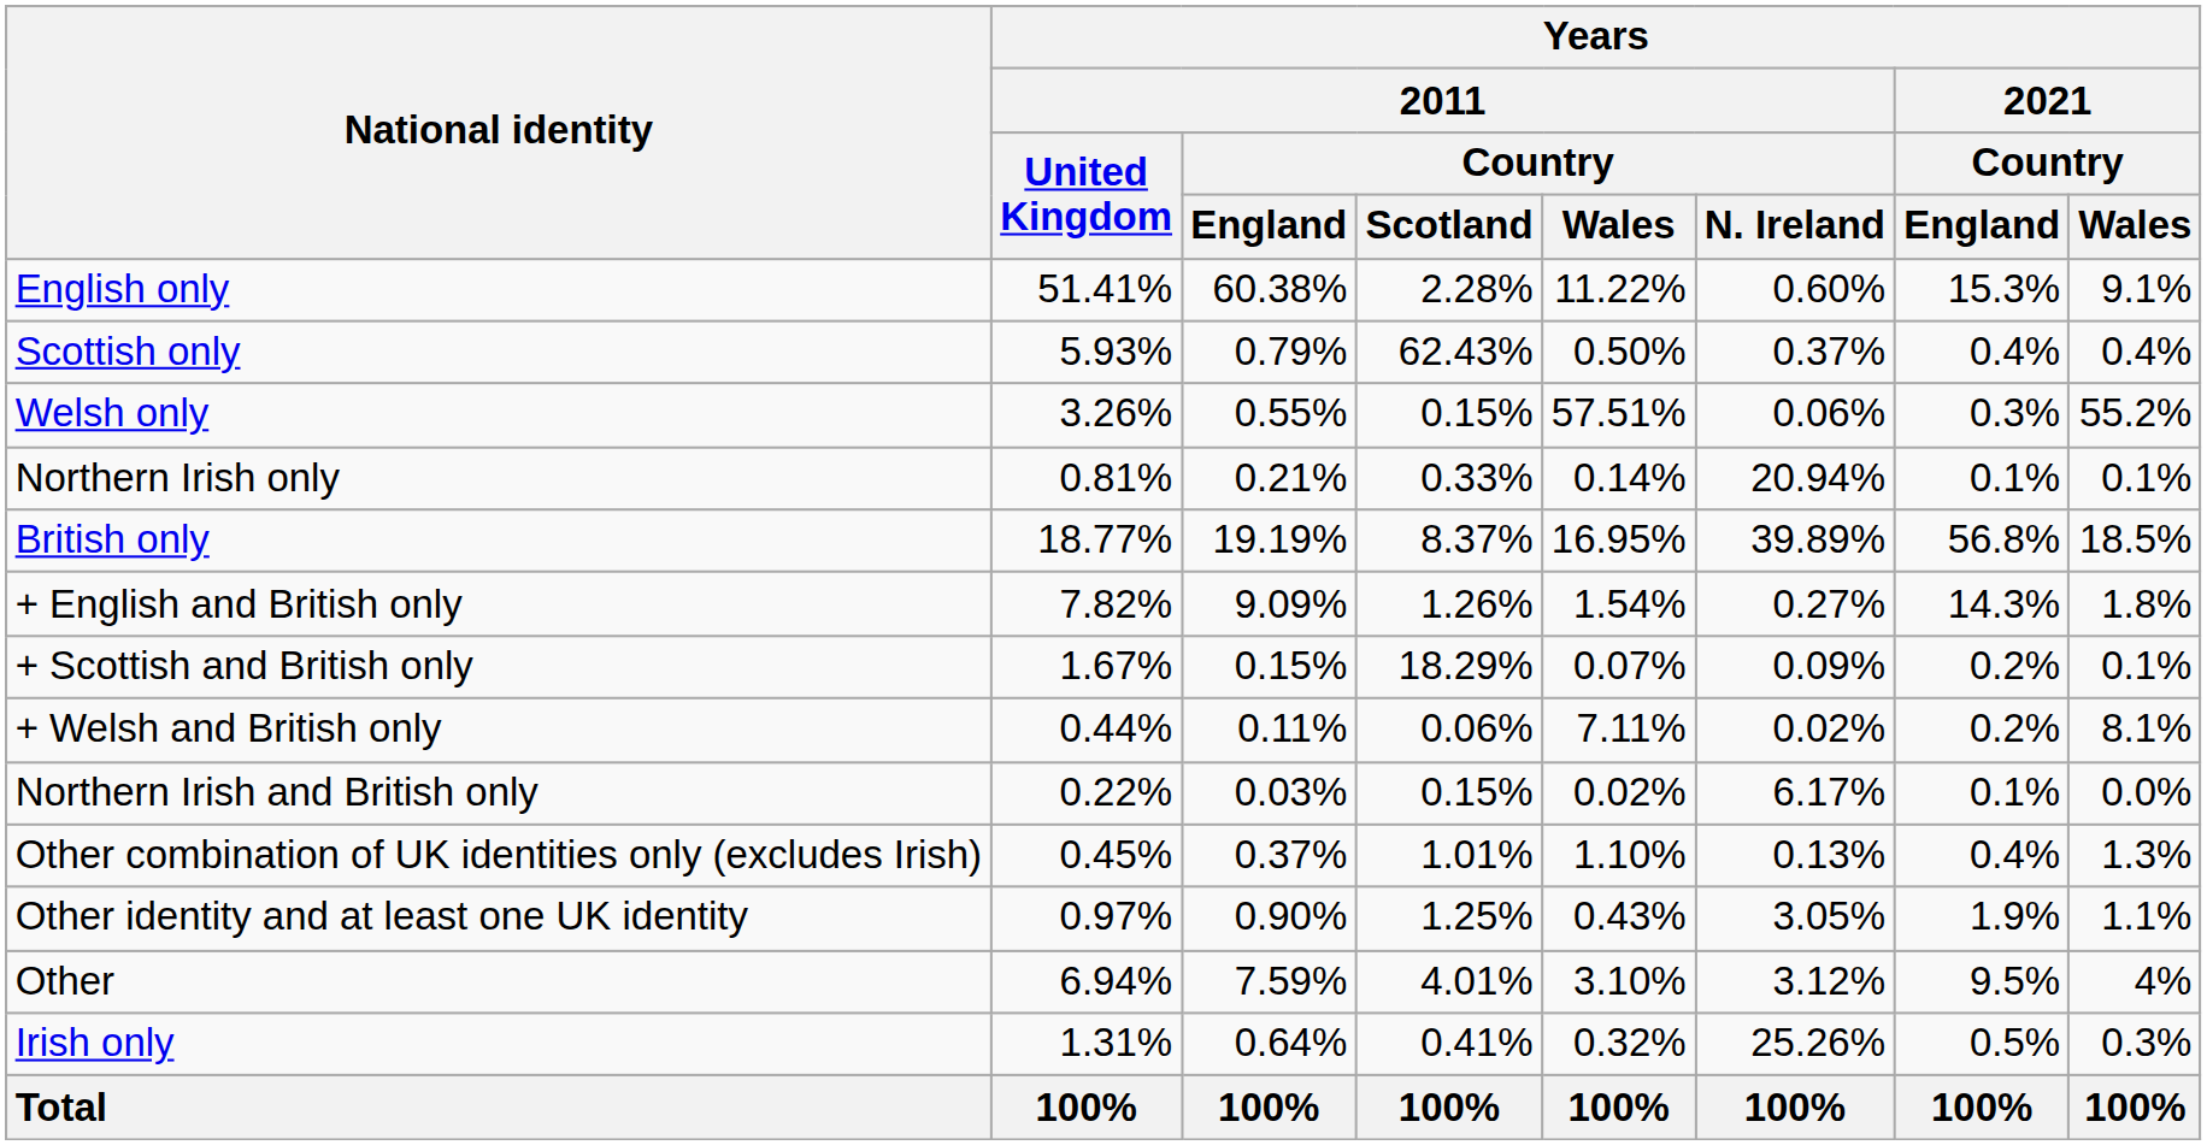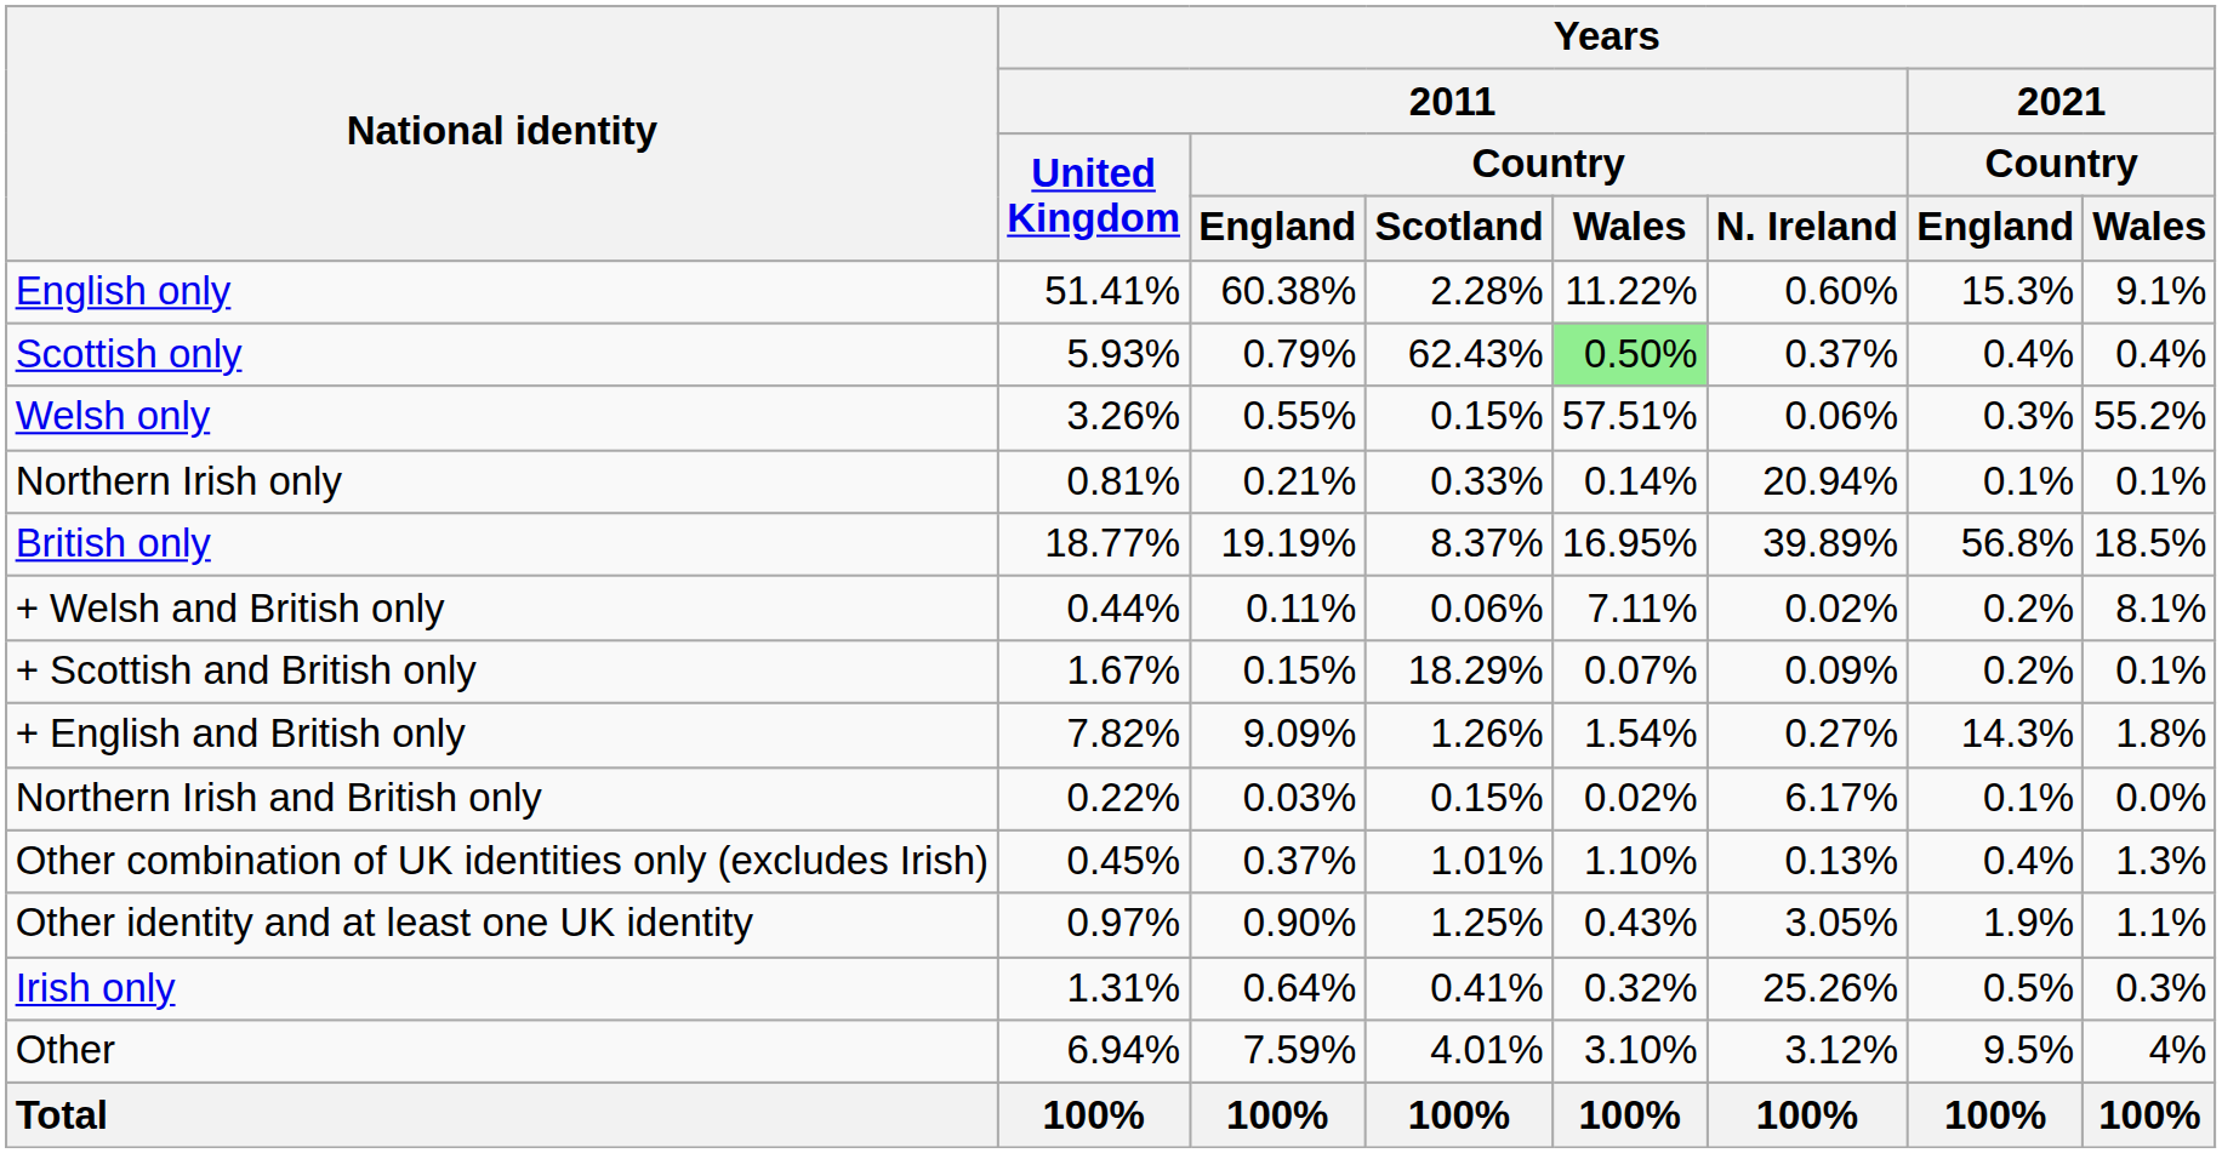Scottish only | Years / 2011 / Country / Wales: no background -> lightgreen background
rows swapped: + English and British only <-> + Welsh and British only
rows swapped: Irish only <-> Other
